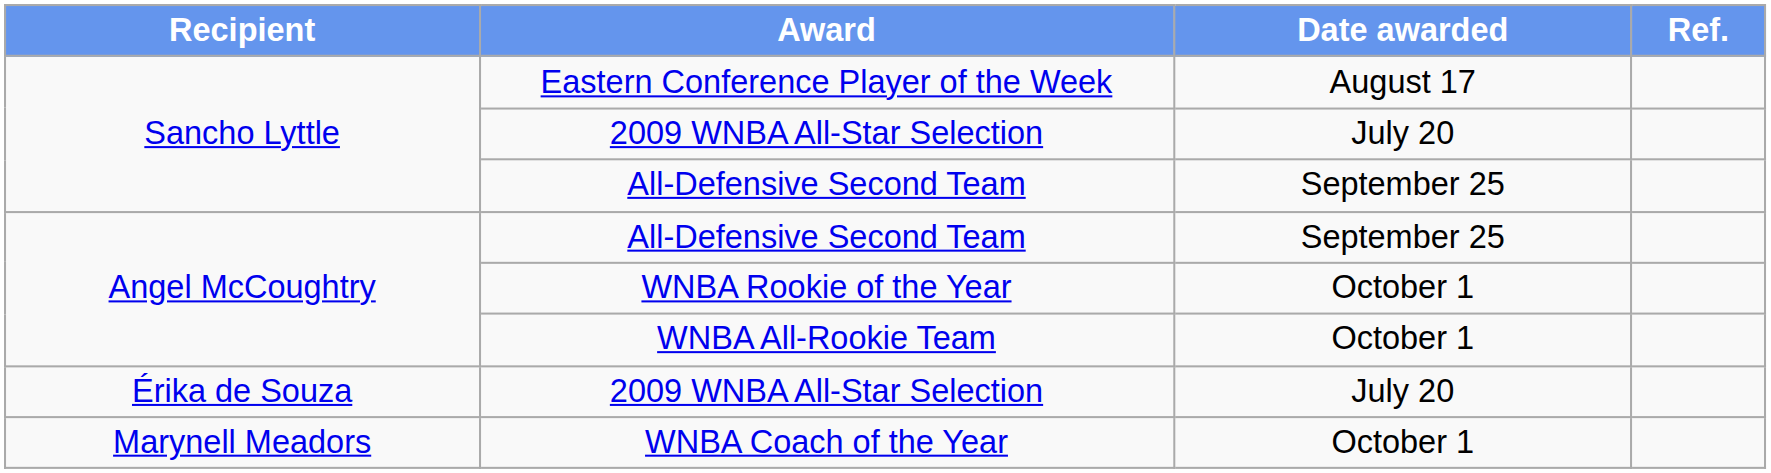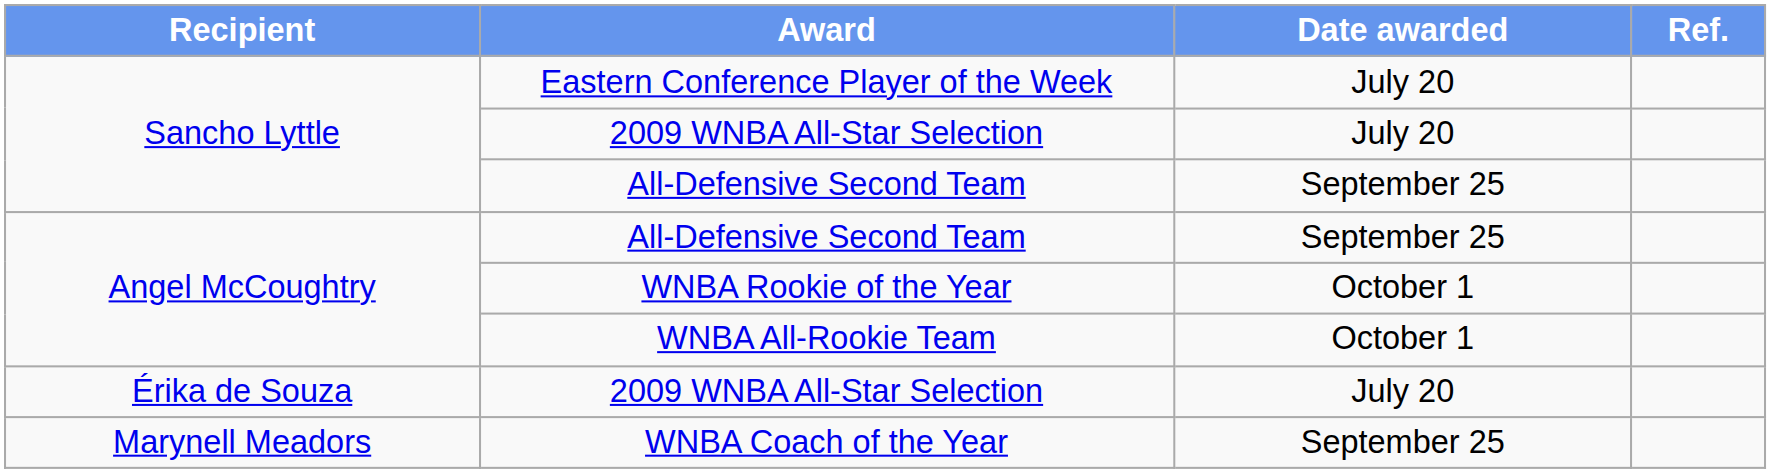Eastern Conference Player of the Week | Date awarded: August 17 -> July 20
WNBA Coach of the Year | Date awarded: October 1 -> September 25
